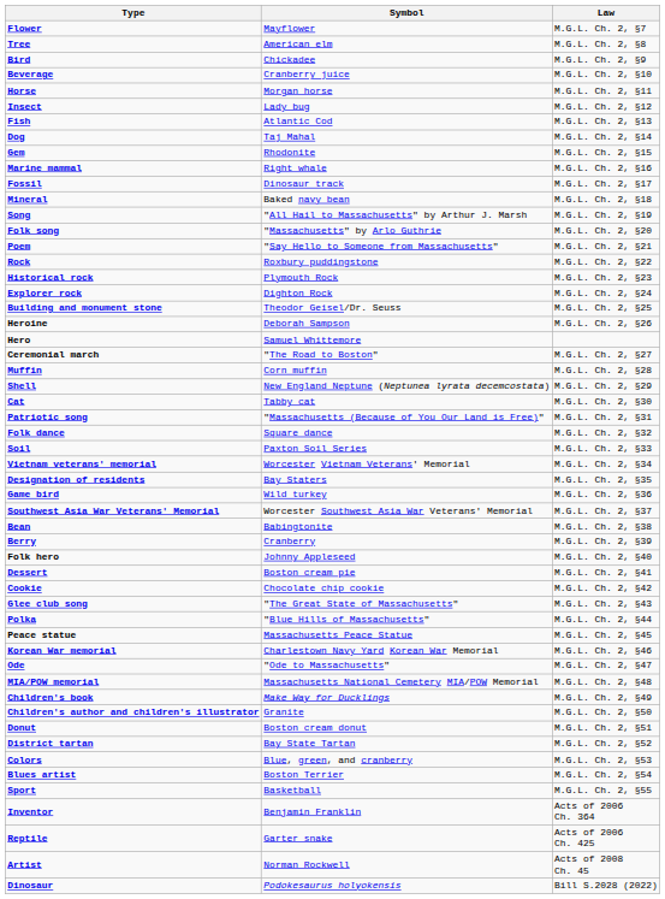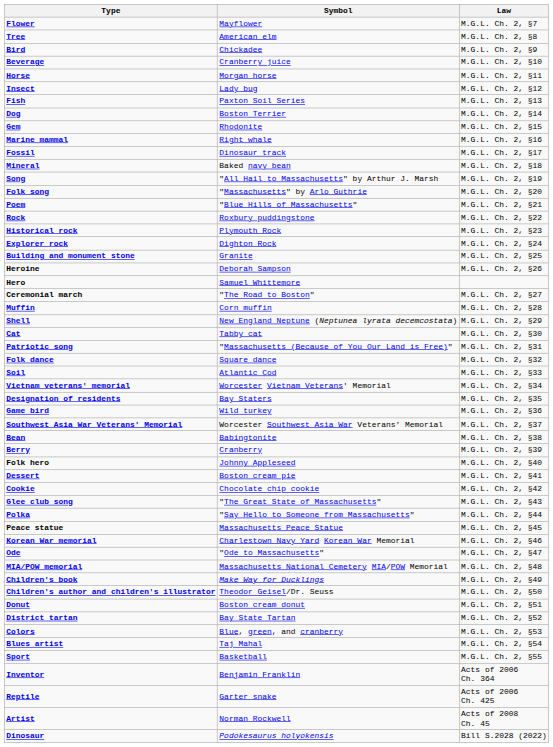Fish | Symbol: Atlantic Cod -> Paxton Soil Series
Dog | Symbol: Taj Mahal -> Boston Terrier
Poem | Symbol: "Say Hello to Someone from Massachusetts" -> "Blue Hills of Massachusetts"
Building and monument stone | Symbol: Theodor Geisel/Dr. Seuss -> Granite
Soil | Symbol: Paxton Soil Series -> Atlantic Cod
Polka | Symbol: "Blue Hills of Massachusetts" -> "Say Hello to Someone from Massachusetts"
Children's author and children's illustrator | Symbol: Granite -> Theodor Geisel/Dr. Seuss
Blues artist | Symbol: Boston Terrier -> Taj Mahal
